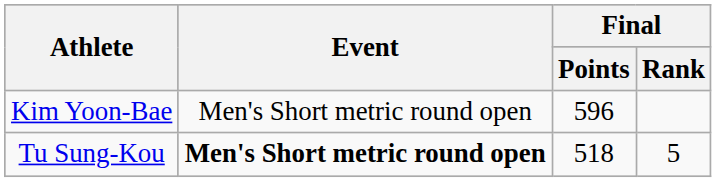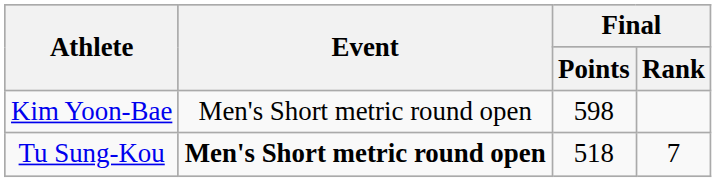Kim Yoon-Bae | Final / Points: 596 -> 598
Tu Sung-Kou | Final / Rank: 5 -> 7
